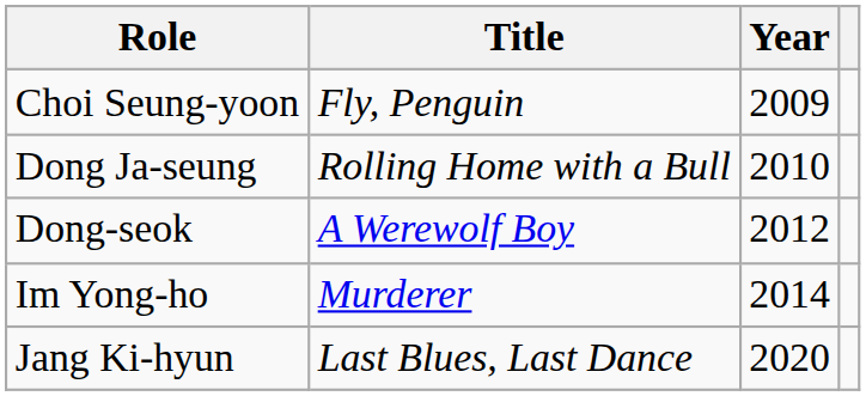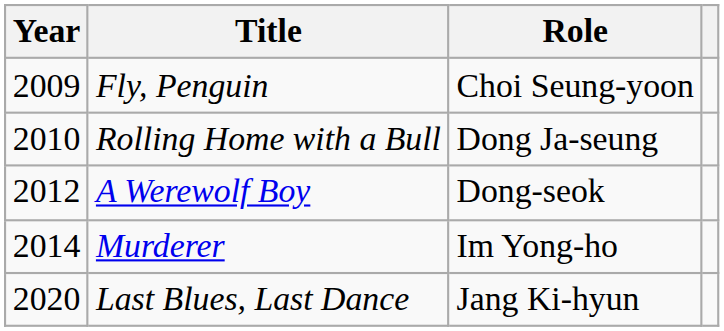columns swapped: Year <-> Role
